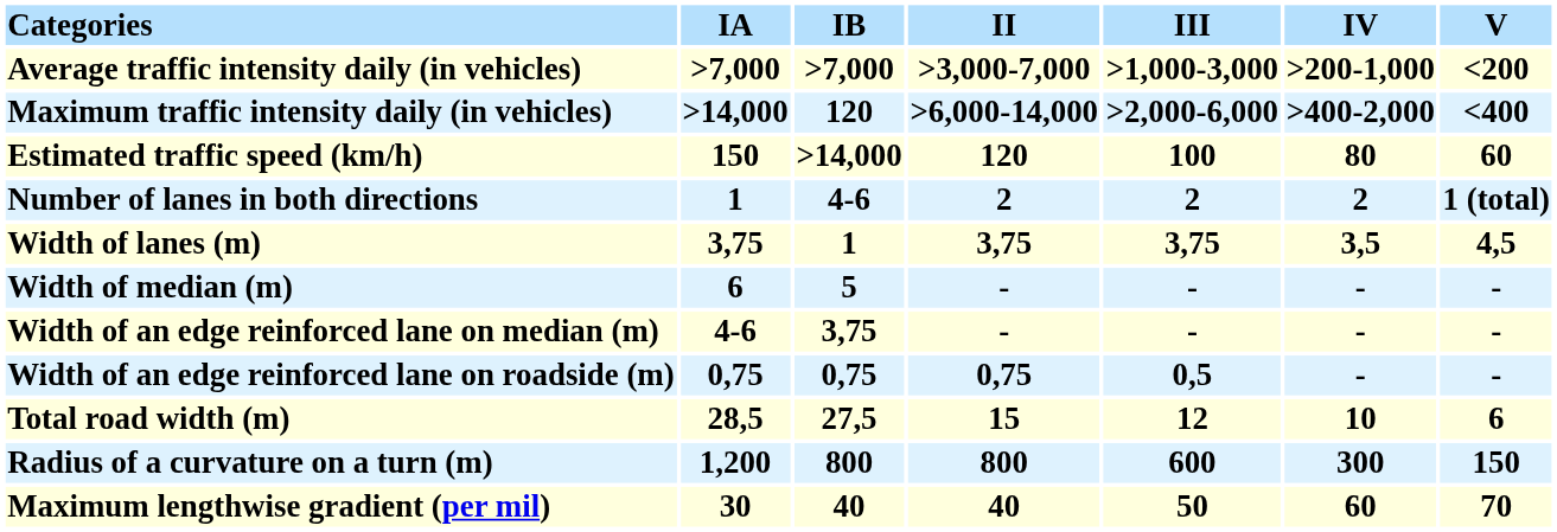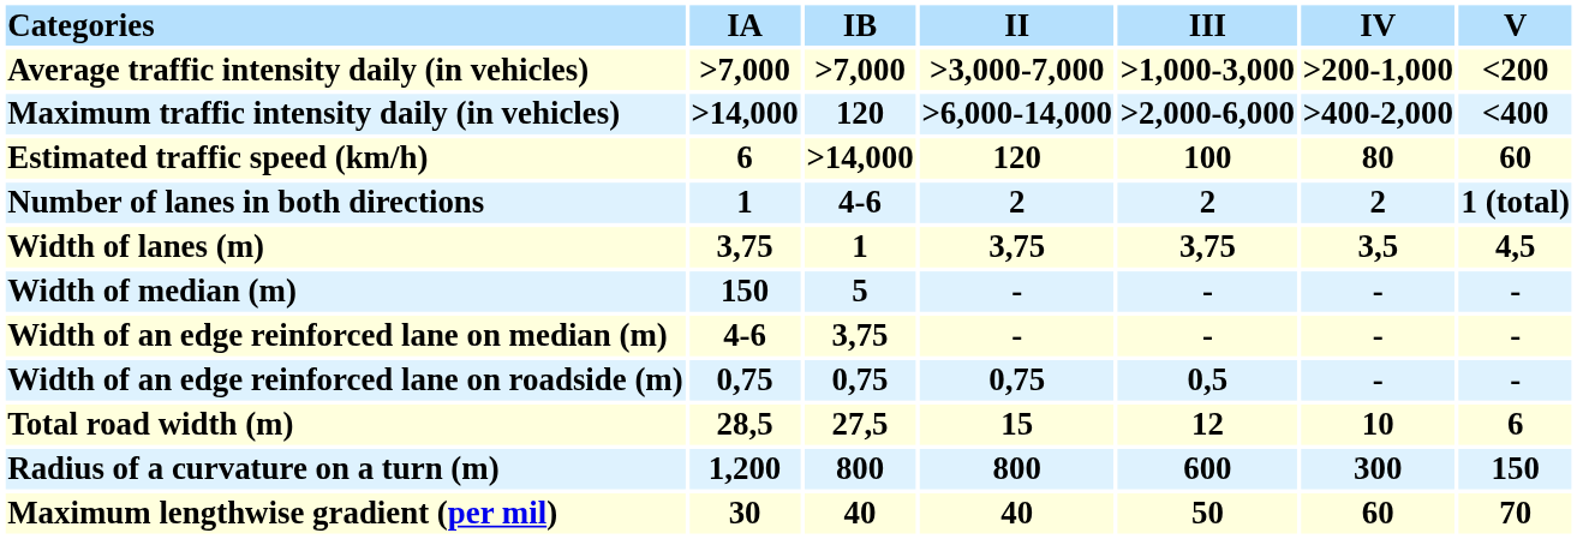Estimated traffic speed (km/h) | IA: 150 -> 6
Width of median (m) | IA: 6 -> 150
